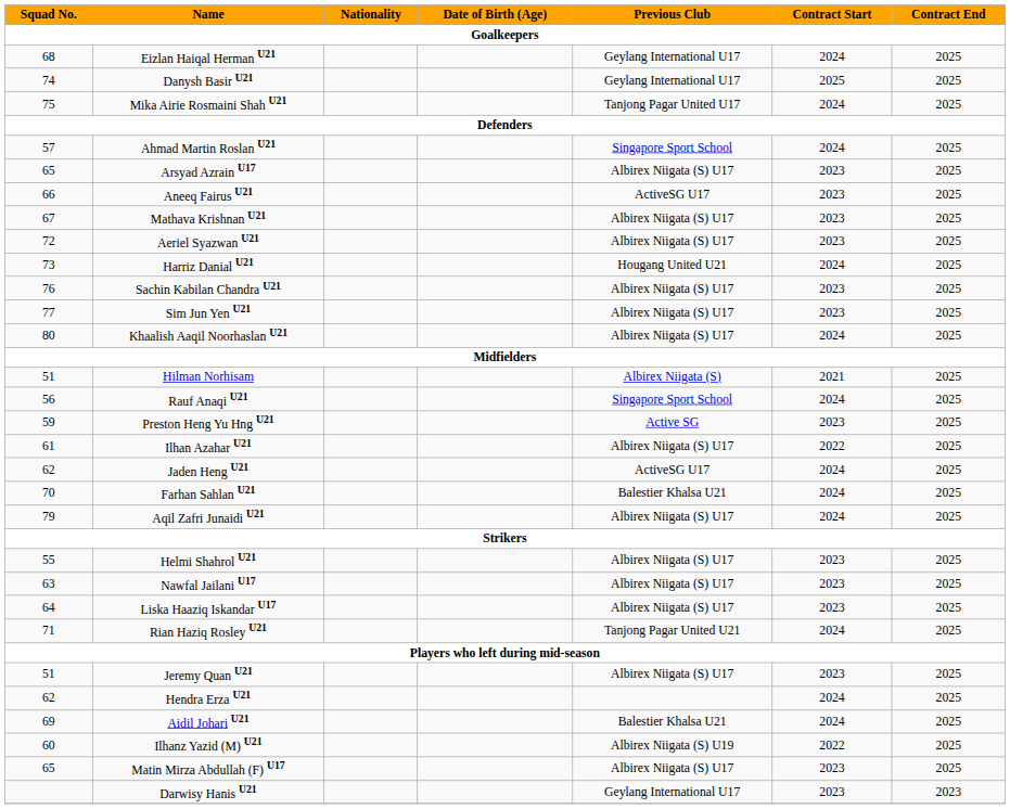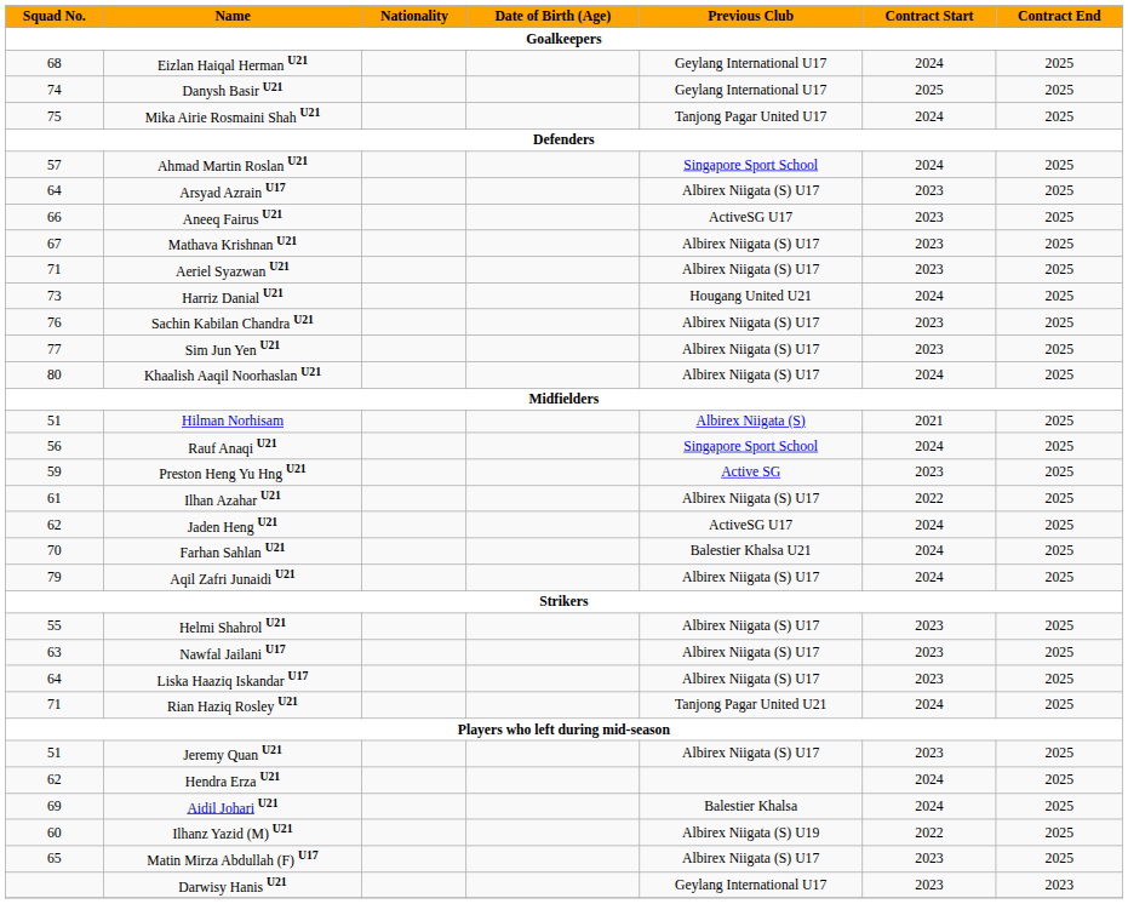Arsyad Azrain U17 | Squad No.: 65 -> 64
Aeriel Syazwan U21 | Squad No.: 72 -> 71
Aidil Johari U21 | Previous Club: Balestier Khalsa U21 -> Balestier Khalsa
